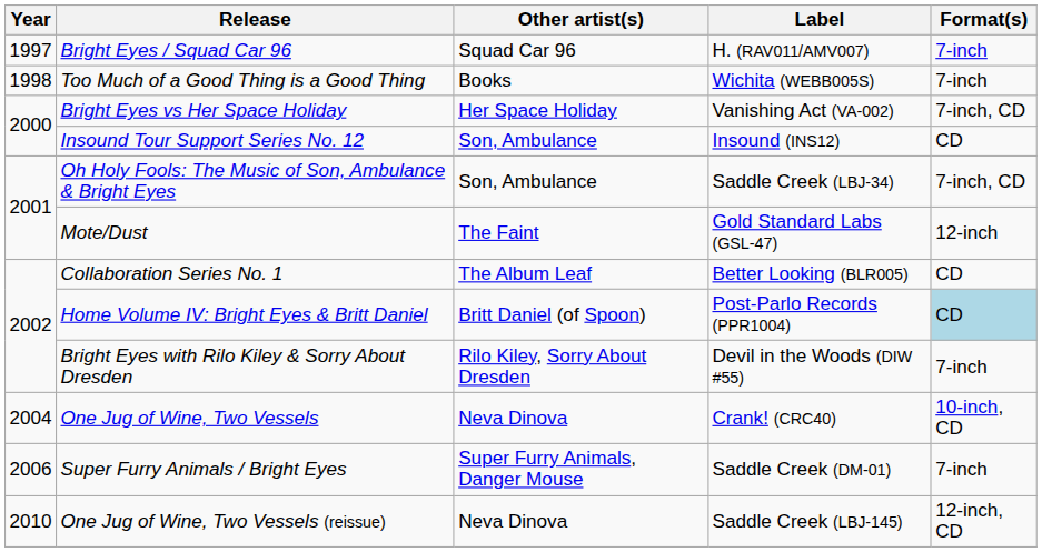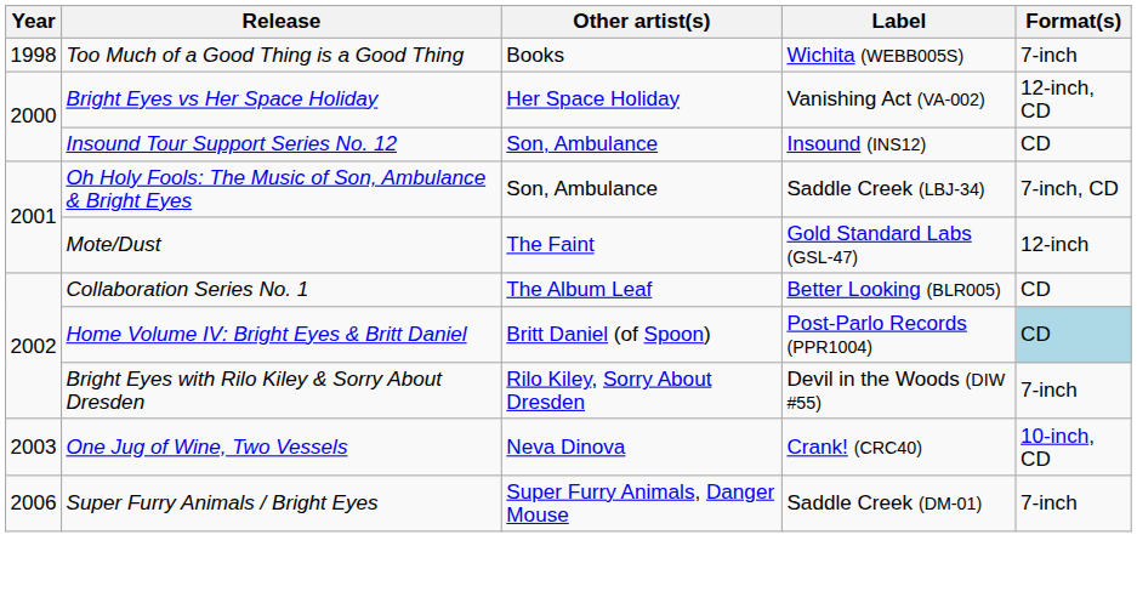- row: 1997 | Bright Eyes / Squad Car 96 | Squad Car 96 | H. (RAV011/AMV007) | 7-inch
Bright Eyes vs Her Space Holiday | Format(s): 7-inch, CD -> 12-inch, CD
One Jug of Wine, Two Vessels | Year: 2004 -> 2003
- row: 2010 | One Jug of Wine, Two Vessels (reissue) | Neva Dinova | Saddle Creek (LBJ-145) | 12-inch, CD
